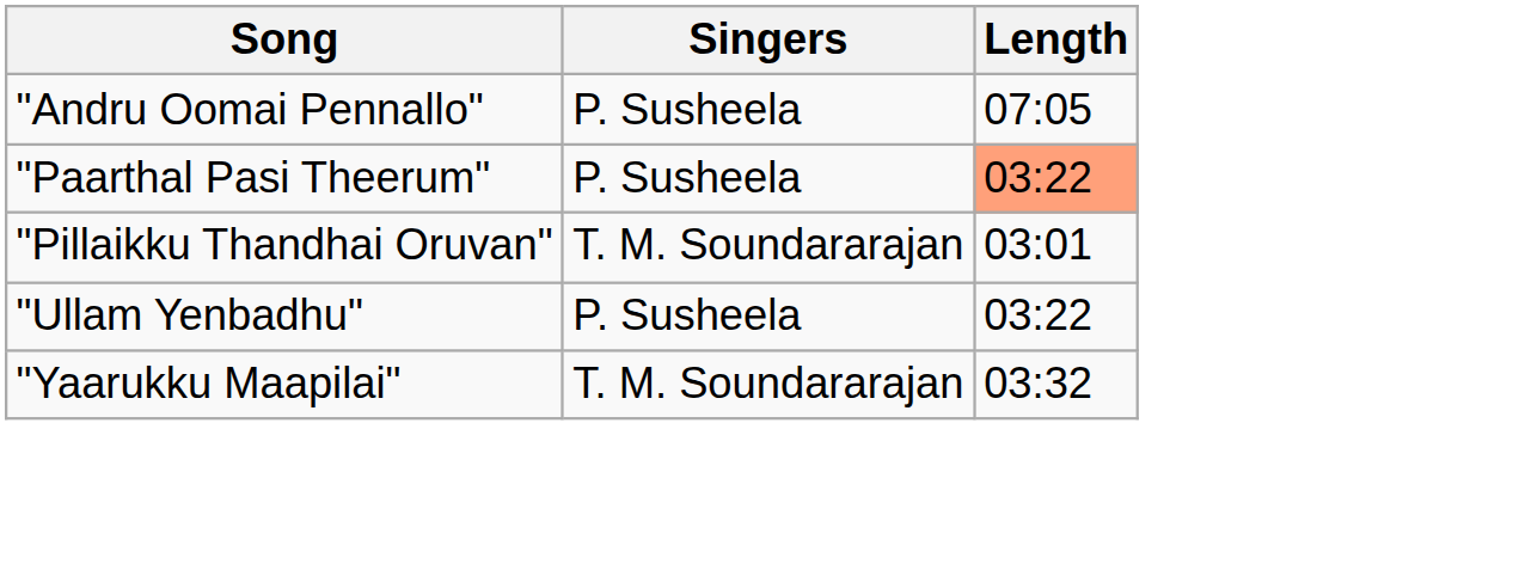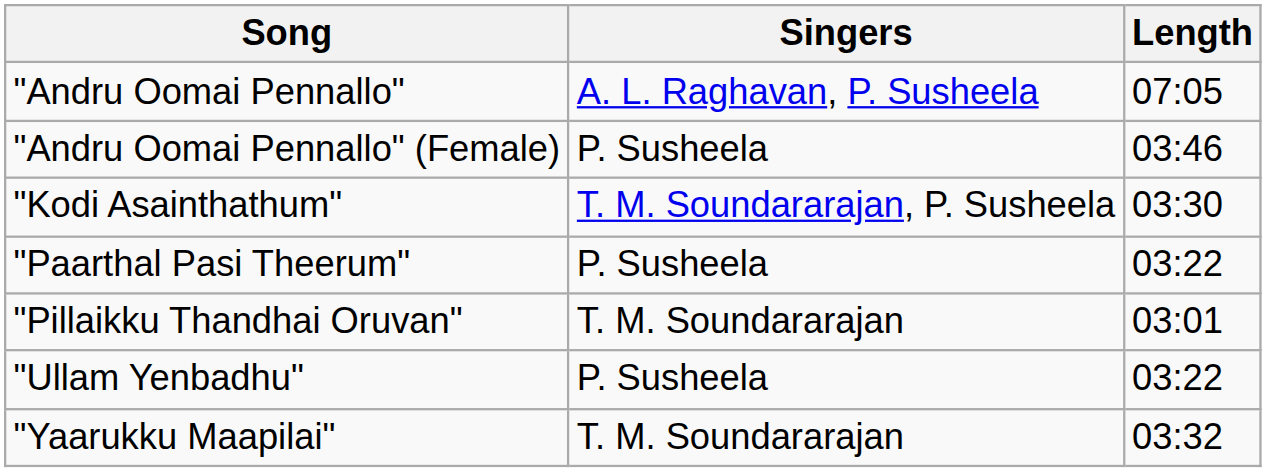"Andru Oomai Pennallo" | Singers: P. Susheela -> A. L. Raghavan, P. Susheela
+ row: "Andru Oomai Pennallo" (Female) | P. Susheela | 03:46
+ row: "Kodi Asainthathum" | T. M. Soundararajan, P. Susheela | 03:30
"Paarthal Pasi Theerum" | Length: lightsalmon background -> no background
